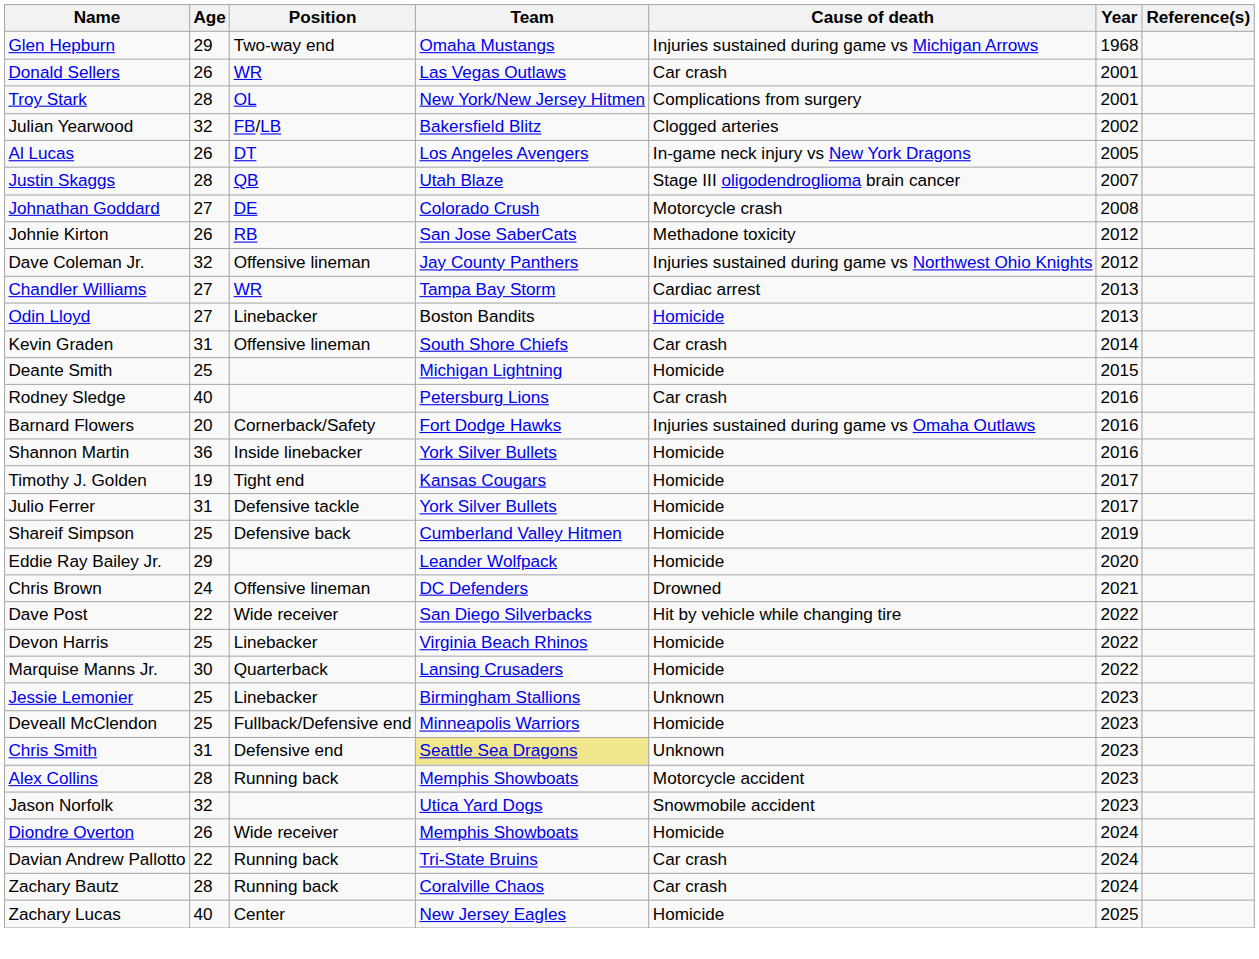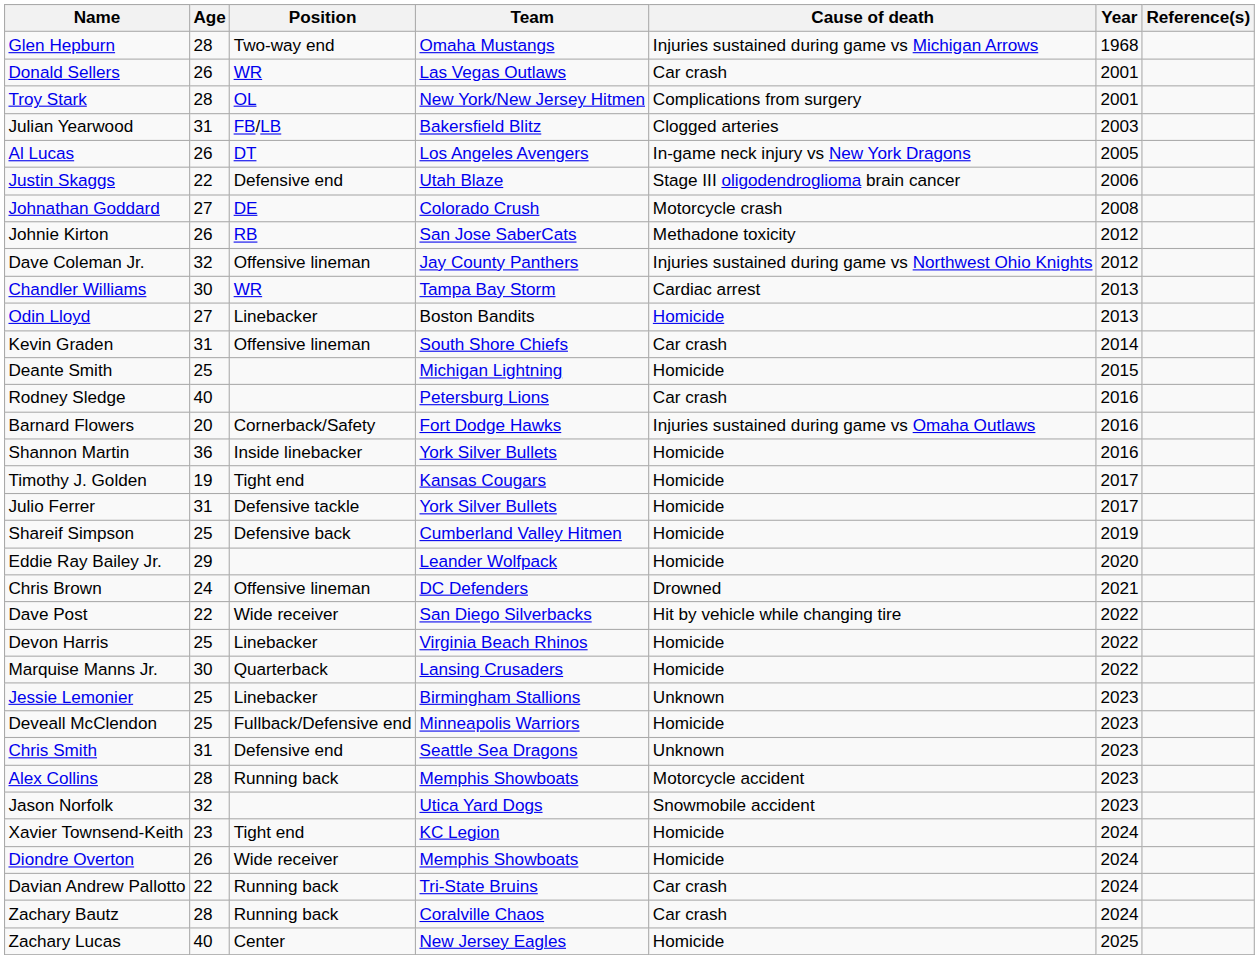Glen Hepburn | Age: 29 -> 28
Julian Yearwood | Age: 32 -> 31
Julian Yearwood | Year: 2002 -> 2003
Justin Skaggs | Age: 28 -> 22
Justin Skaggs | Position: QB -> Defensive end
Justin Skaggs | Year: 2007 -> 2006
Chandler Williams | Age: 27 -> 30
Chris Smith | Team: khaki background -> no background
+ row: Xavier Townsend-Keith | 23 | Tight end | KC Legion | Homicide | 2024
